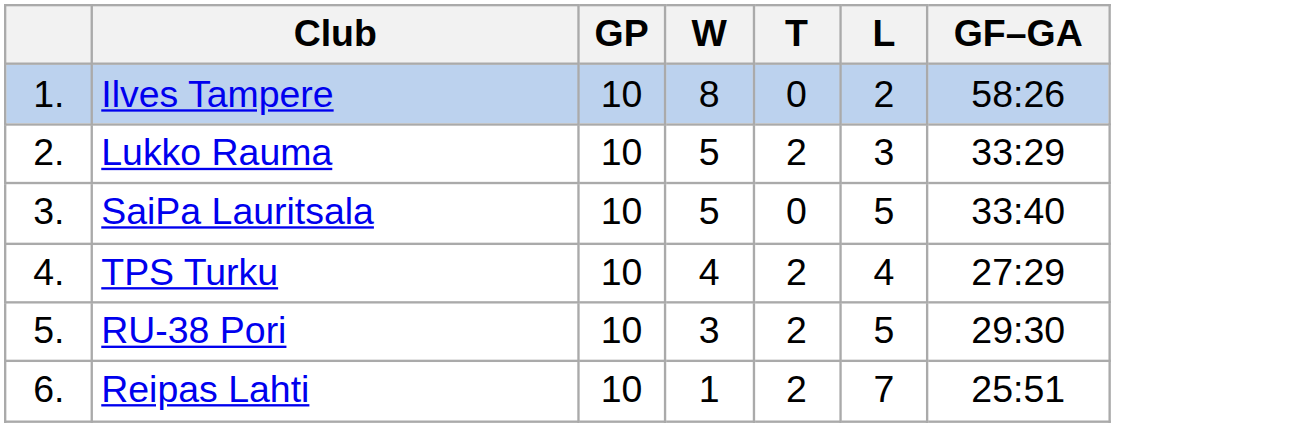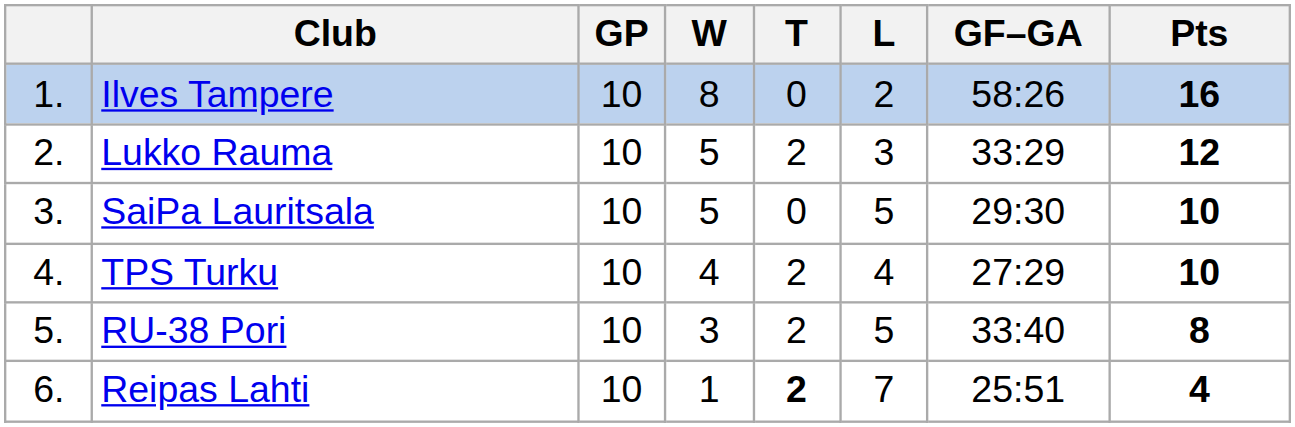+ column: Pts | 16 | 12 | 10 | 10 | 8 | 4
SaiPa Lauritsala | GF–GA: 33:40 -> 29:30
RU-38 Pori | GF–GA: 29:30 -> 33:40
Reipas Lahti | T: normal -> bold
